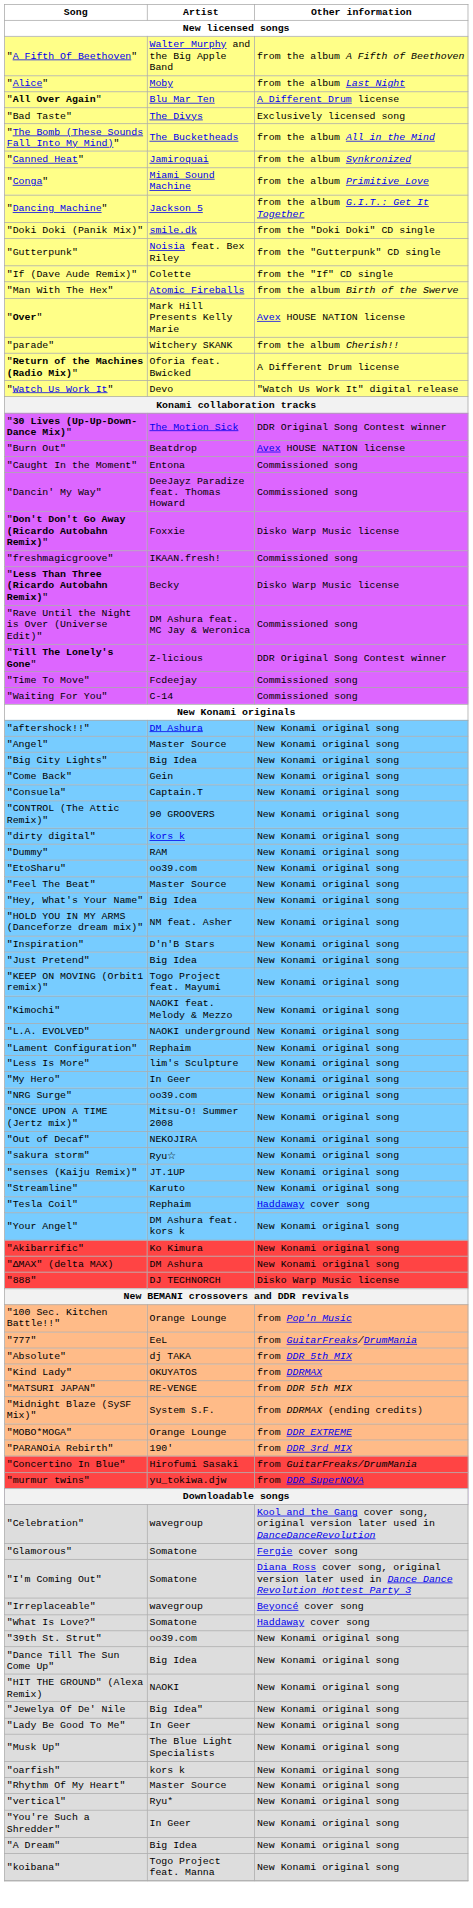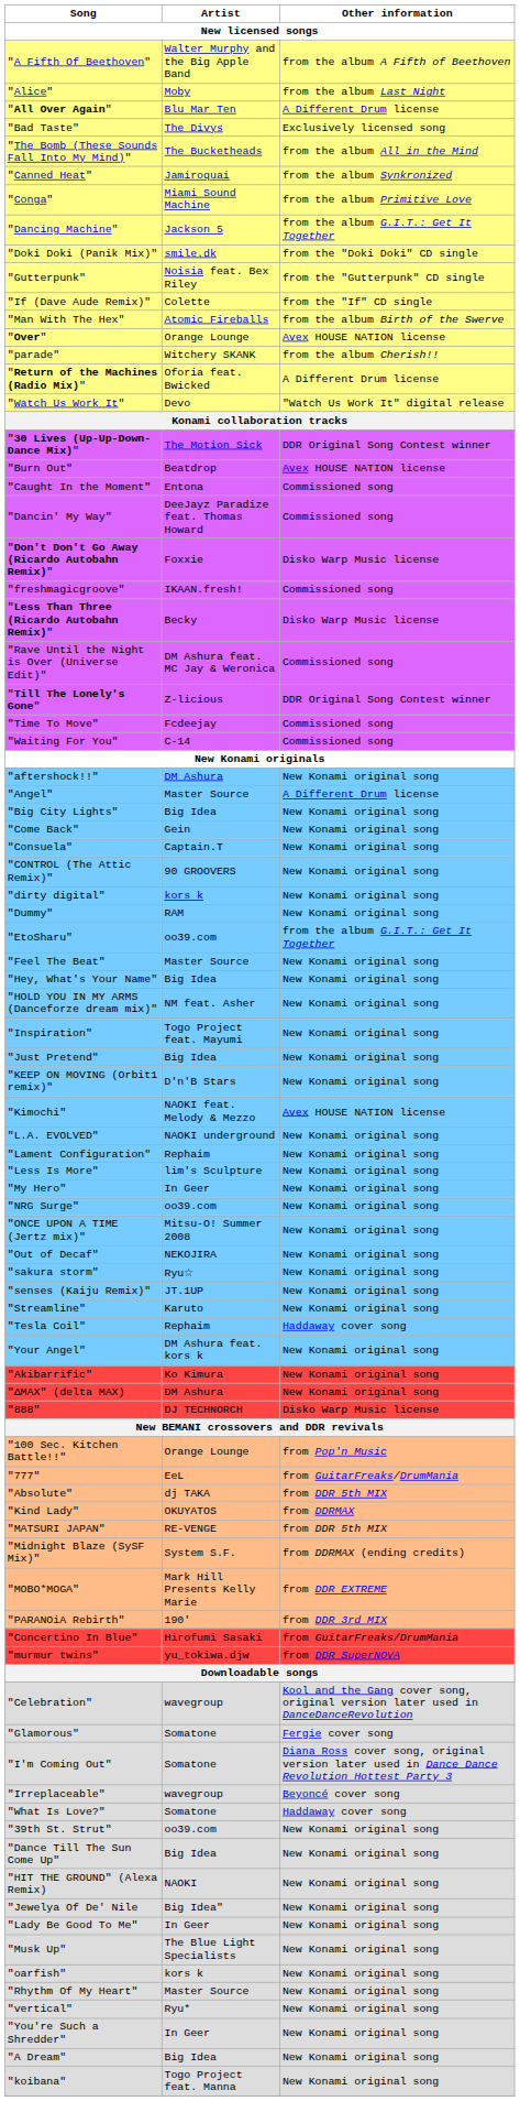"Over" | Artist: Mark Hill Presents Kelly Marie -> Orange Lounge
"Angel" | Other information: New Konami original song -> A Different Drum license
"EtoSharu" | Other information: New Konami original song -> from the album G.I.T.: Get It Together
"Inspiration" | Artist: D'n'B Stars -> Togo Project feat. Mayumi
"KEEP ON MOVING (Orbit1 remix)" | Artist: Togo Project feat. Mayumi -> D'n'B Stars
"Kimochi" | Other information: New Konami original song -> Avex HOUSE NATION license
"MOBO*MOGA" | Artist: Orange Lounge -> Mark Hill Presents Kelly Marie
